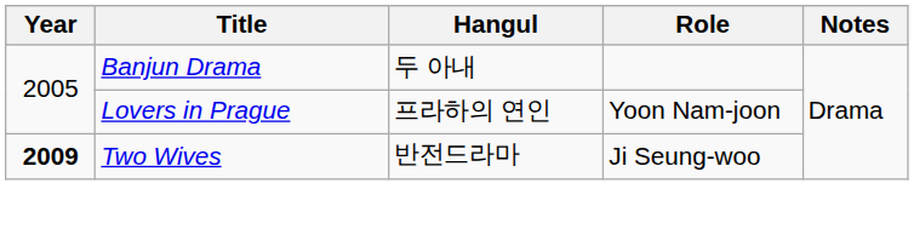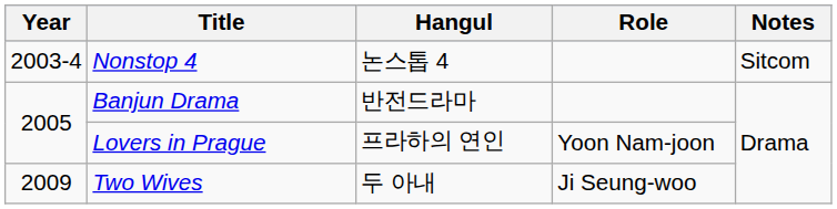+ row: 2003-4 | Nonstop 4 | 논스톱 4 | Sitcom
Banjun Drama | Hangul: 두 아내 -> 반전드라마
Two Wives | Year: bold -> normal
Two Wives | Hangul: 반전드라마 -> 두 아내
